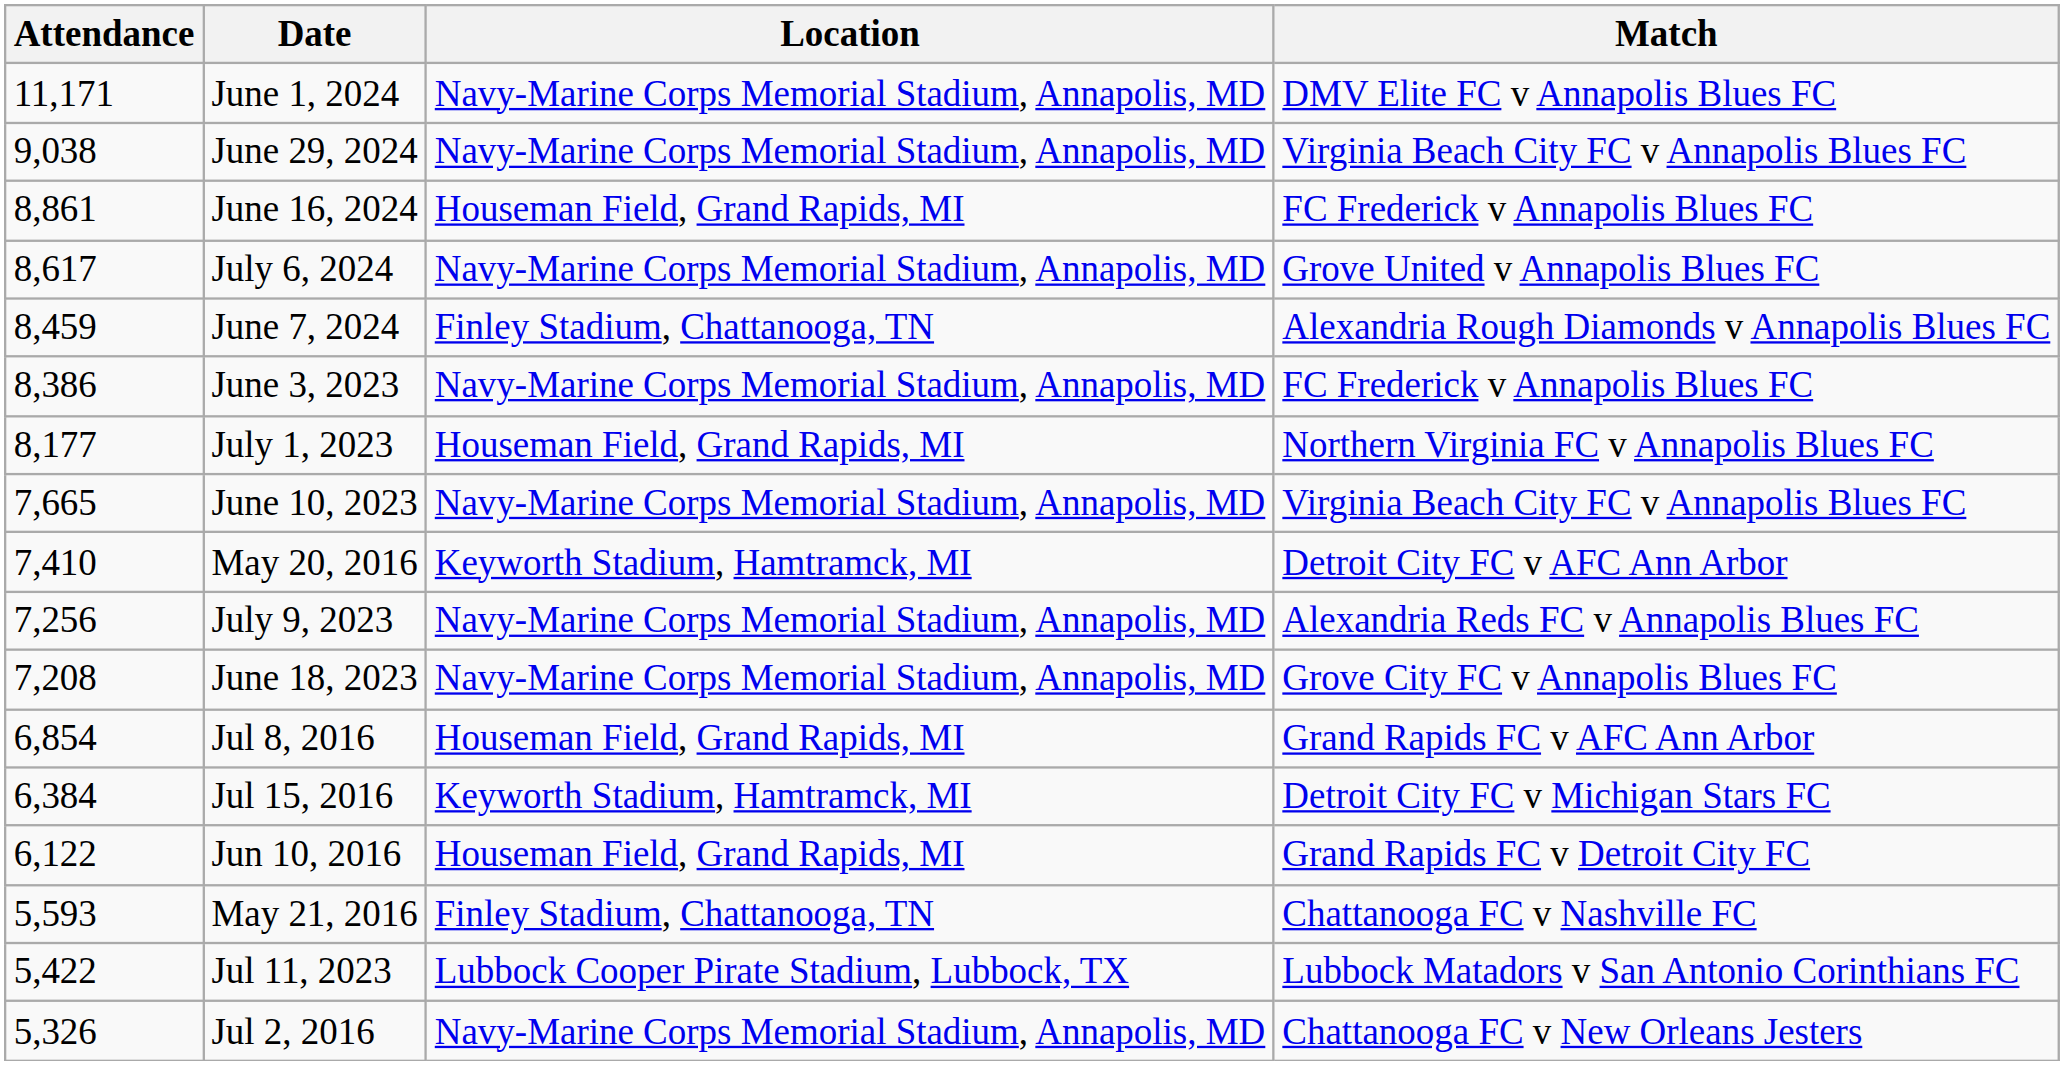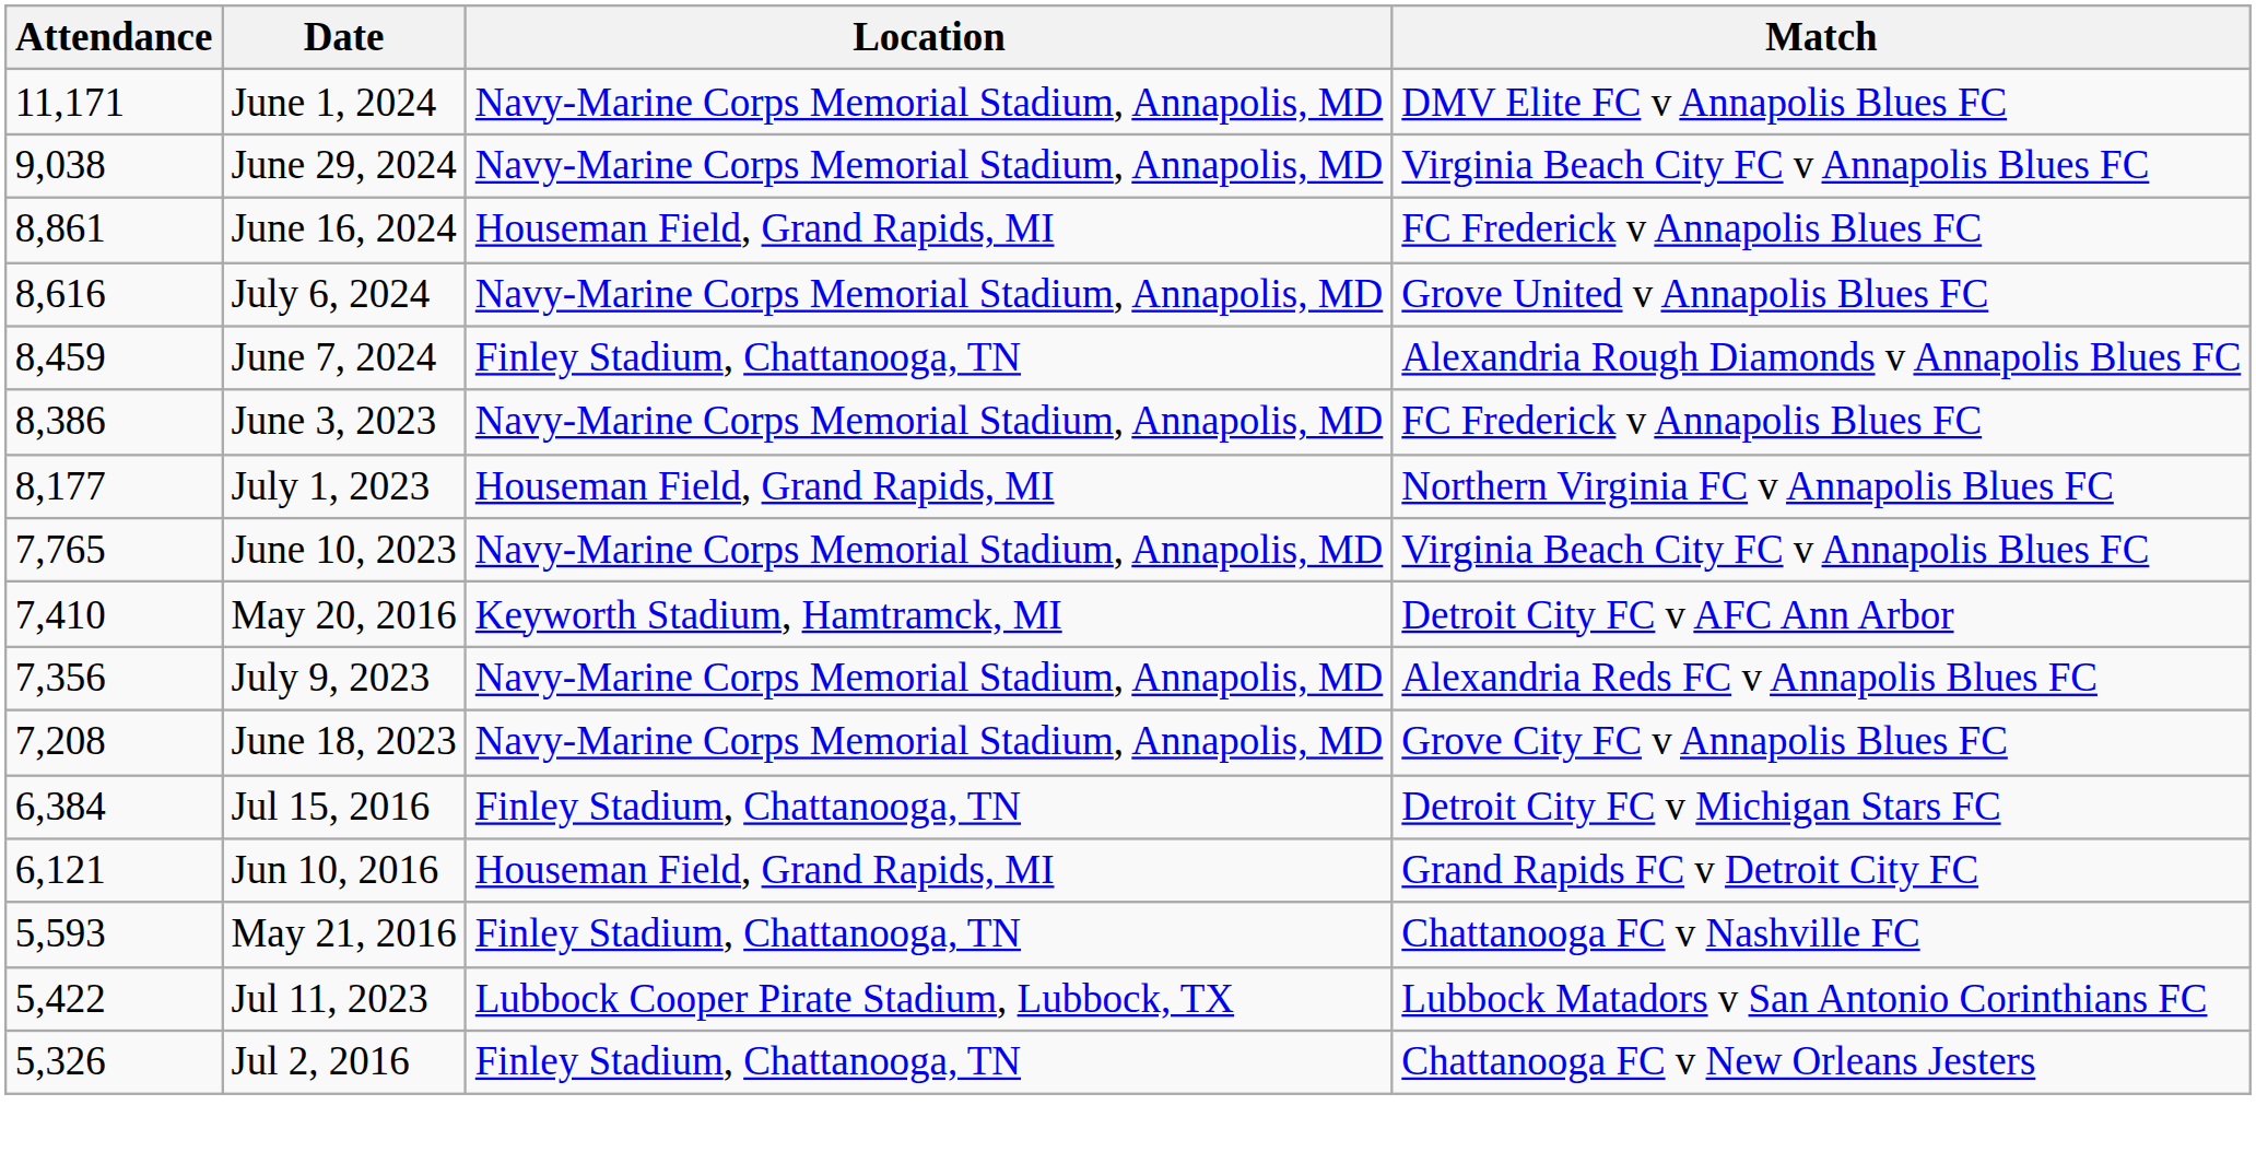July 6, 2024 | Attendance: 8,617 -> 8,616
June 10, 2023 | Attendance: 7,665 -> 7,765
July 9, 2023 | Attendance: 7,256 -> 7,356
- row: 6,854 | Jul 8, 2016 | Houseman Field, Grand Rapids, MI | Grand Rapids FC v AFC Ann Arbor
Jul 15, 2016 | Location: Keyworth Stadium, Hamtramck, MI -> Finley Stadium, Chattanooga, TN
Jun 10, 2016 | Attendance: 6,122 -> 6,121
Jul 2, 2016 | Location: Navy-Marine Corps Memorial Stadium, Annapolis, MD -> Finley Stadium, Chattanooga, TN
